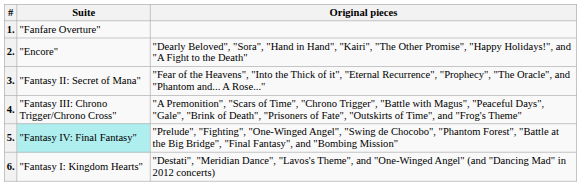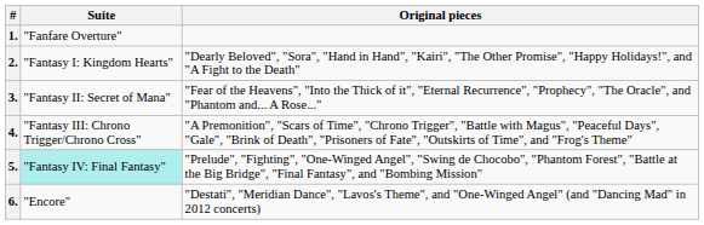2. | Suite: "Encore" -> "Fantasy I: Kingdom Hearts"
6. | Suite: "Fantasy I: Kingdom Hearts" -> "Encore"
